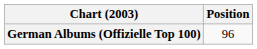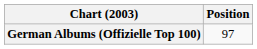German Albums (Offizielle Top 100) | Position: 96 -> 97
